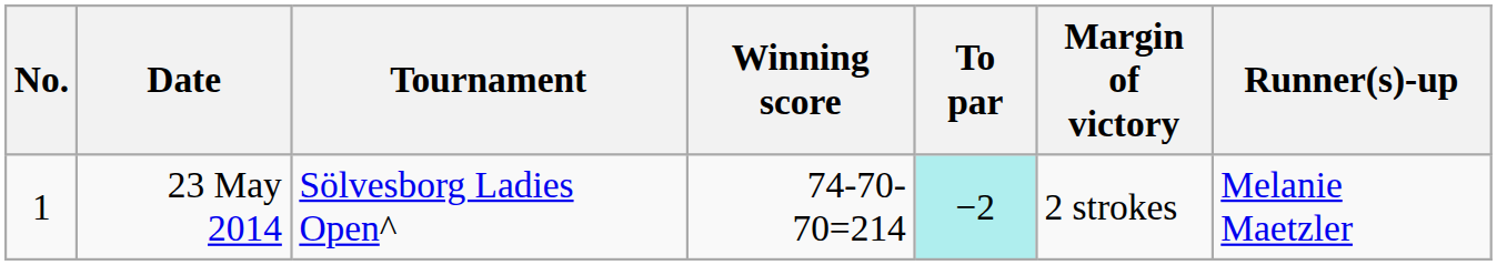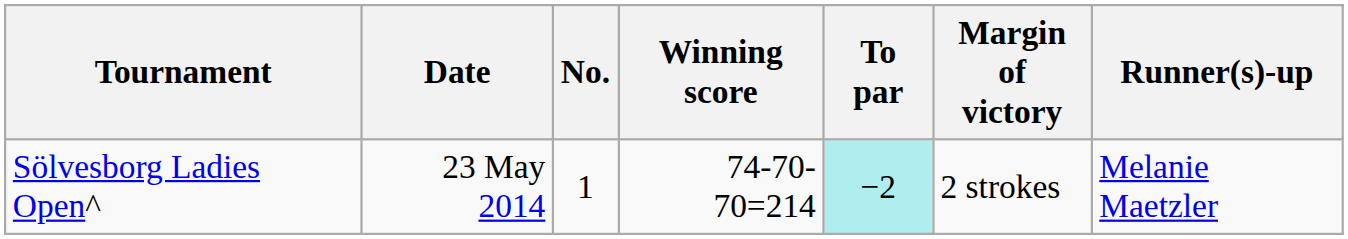columns swapped: No. <-> Tournament
